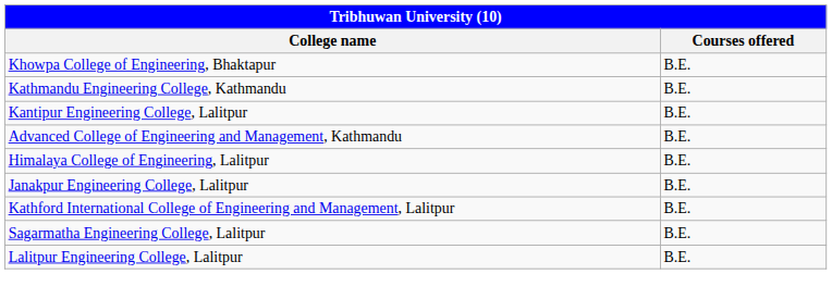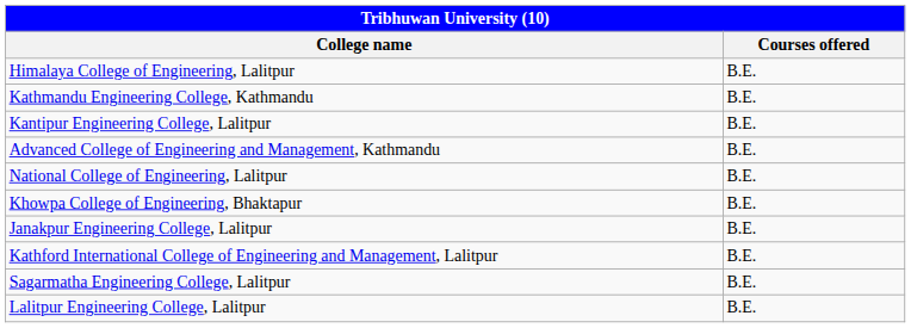rows swapped: Khowpa College of Engineering, Bhaktapur <-> Himalaya College of Engineering, Lalitpur
+ row: National College of Engineering, Lalitpur | B.E.
